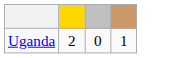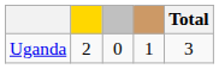+ column: Total | 3
